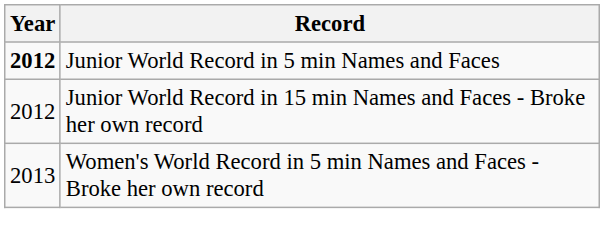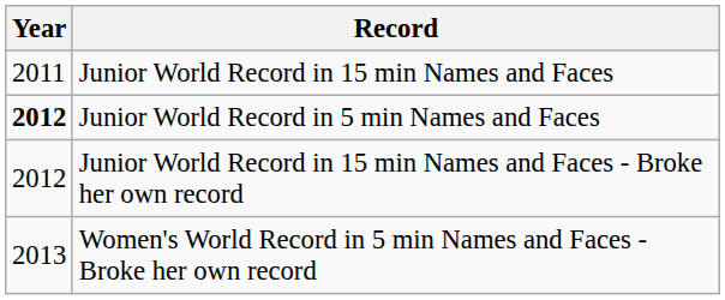+ row: 2011 | Junior World Record in 15 min Names and Faces
